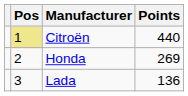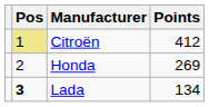Citroën | Points: 440 -> 412
Lada | Pos: normal -> bold
Lada | Points: 136 -> 134
